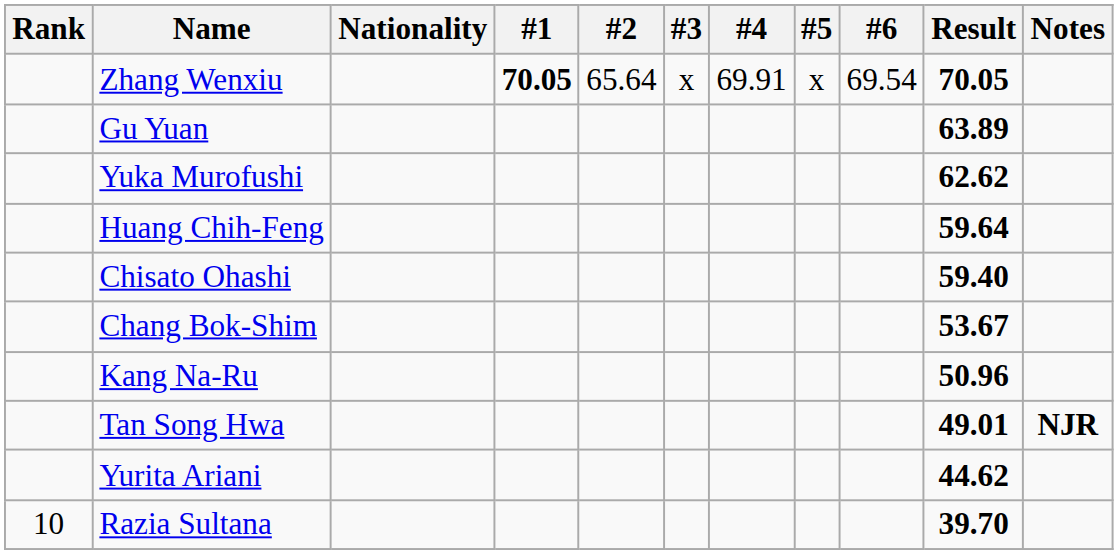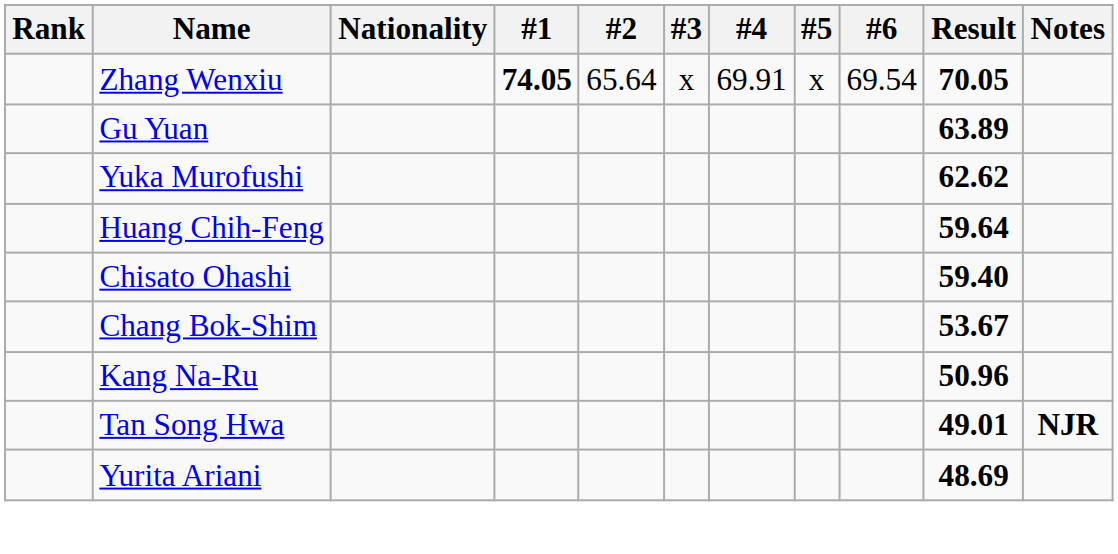Zhang Wenxiu | #1: 70.05 -> 74.05
Yurita Ariani | Result: 44.62 -> 48.69
- row: 10 | Razia Sultana | 39.70
